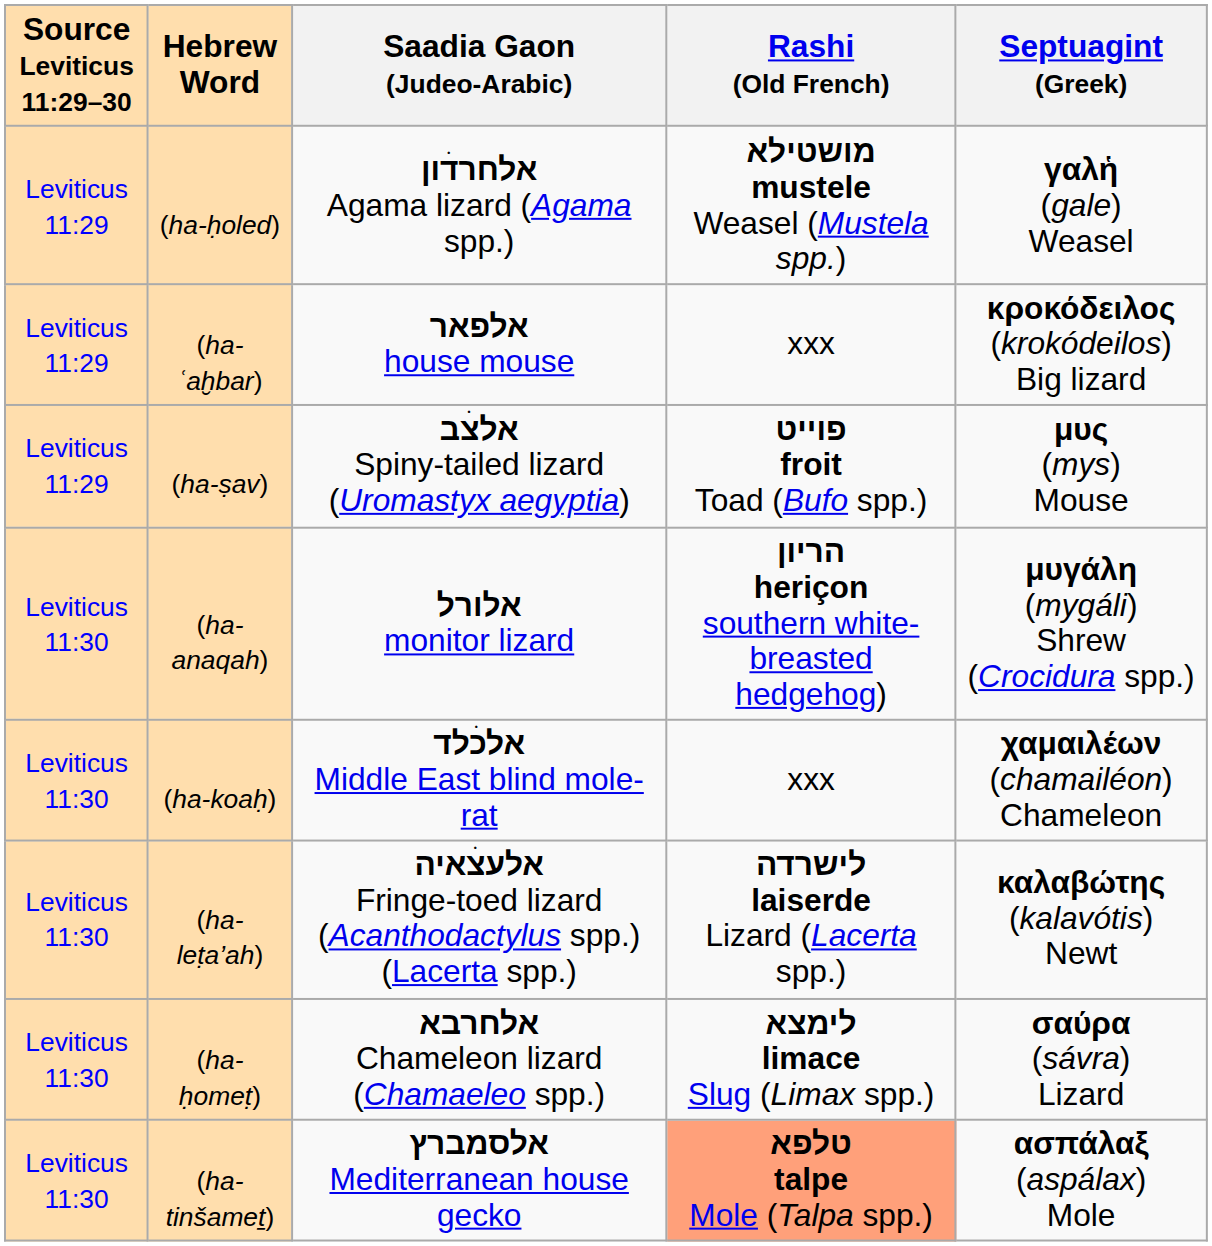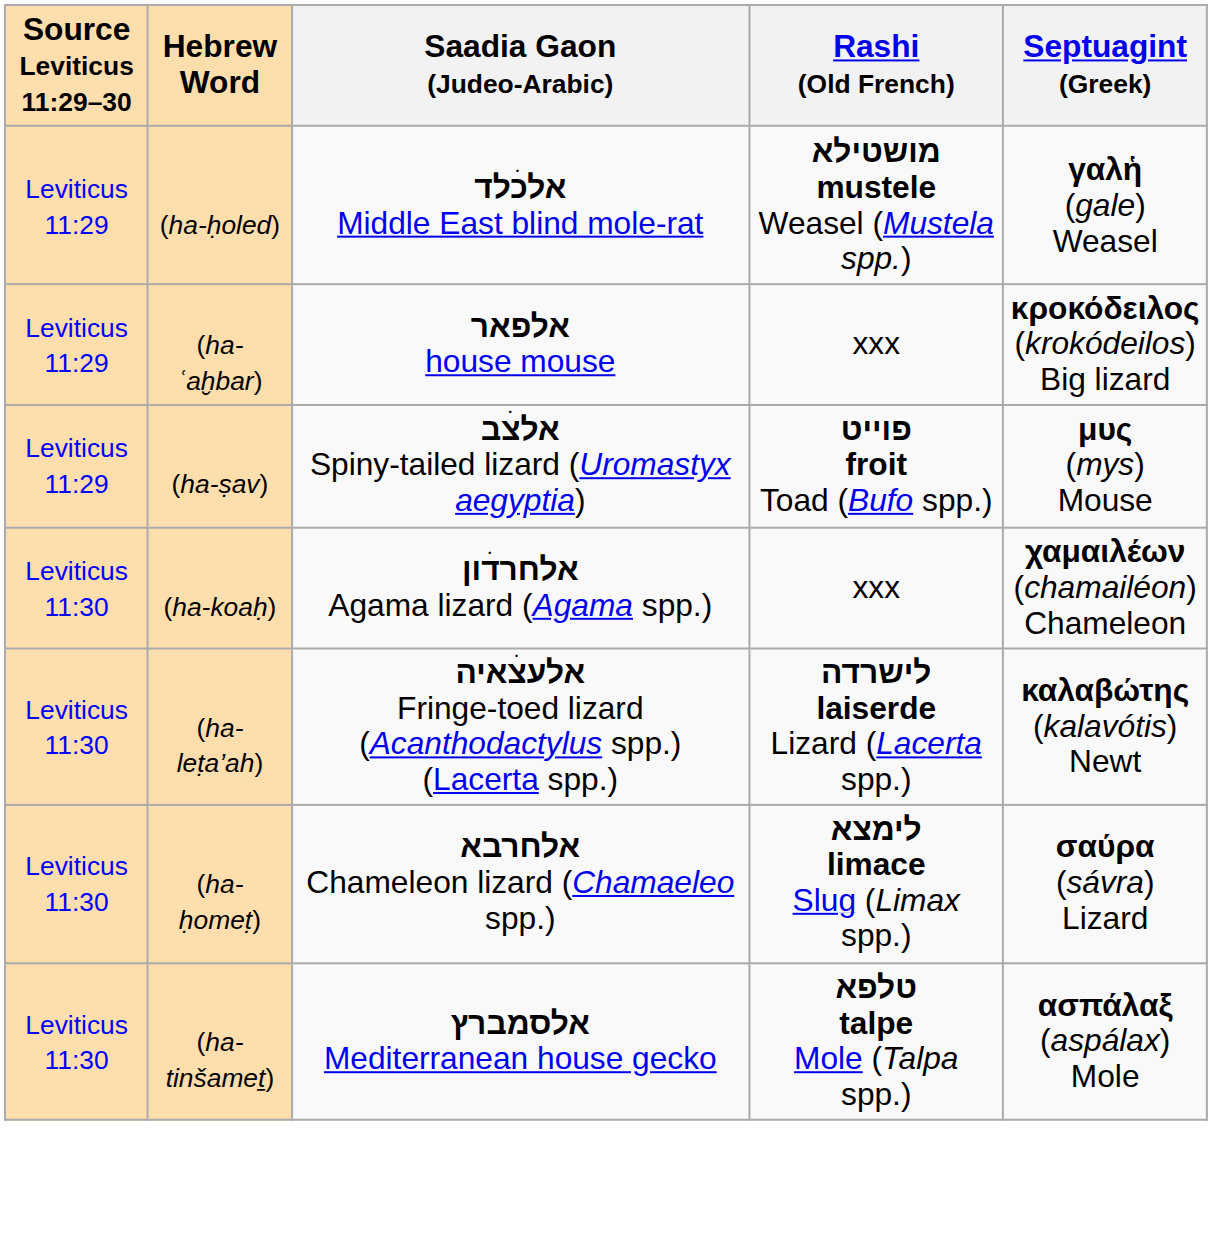(ha-ḥoled) | Saadia Gaon (Judeo-Arabic): אלחרדׄון Agama lizard (Agama spp.) -> אלכׄלד Middle East blind mole-rat
- row: Leviticus 11:30 | (ha-anaqah) | אלורל monitor lizard | הריון heriçon southern white-breasted hedgehog) | μυγάλη (mygáli) Shrew (Crocidura spp.)
(ha-koaḥ) | Saadia Gaon (Judeo-Arabic): אלכׄלד Middle East blind mole-rat -> אלחרדׄון Agama lizard (Agama spp.)
(ha-tinšameṯ) | Rashi (Old French): lightsalmon background -> no background
